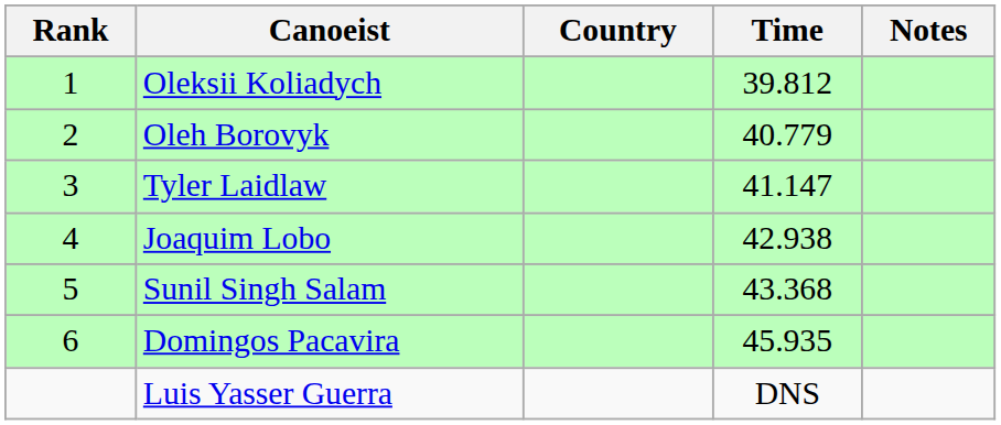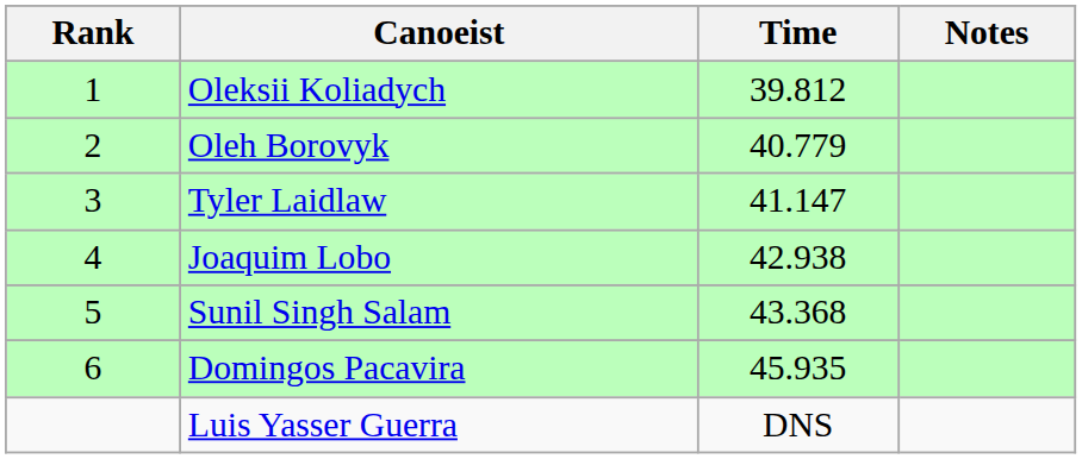- column: Country
